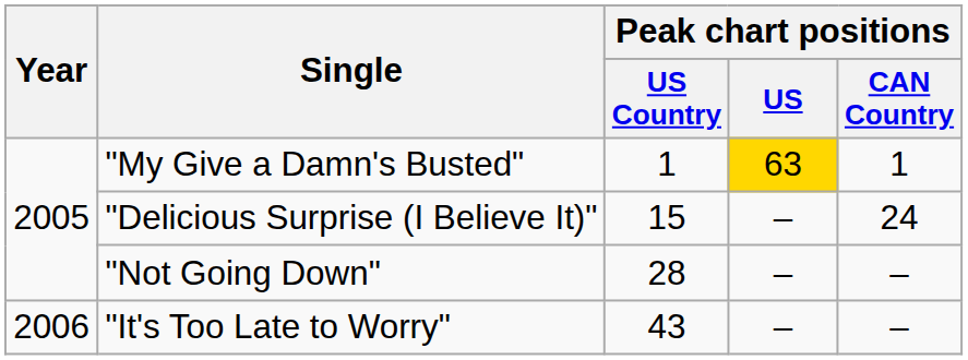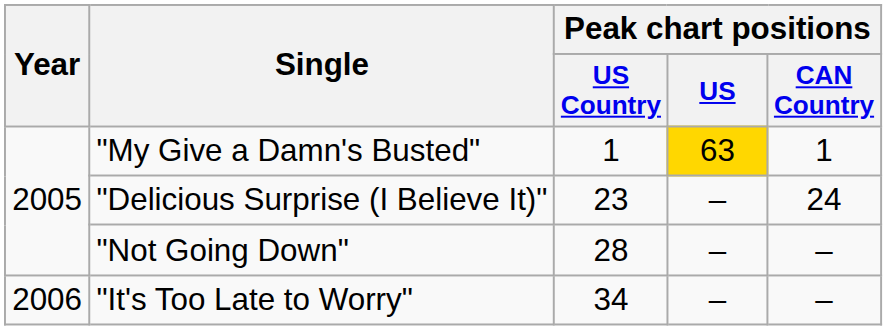"Delicious Surprise (I Believe It)" | Peak chart positions / US Country: 15 -> 23
"It's Too Late to Worry" | Peak chart positions / US Country: 43 -> 34
